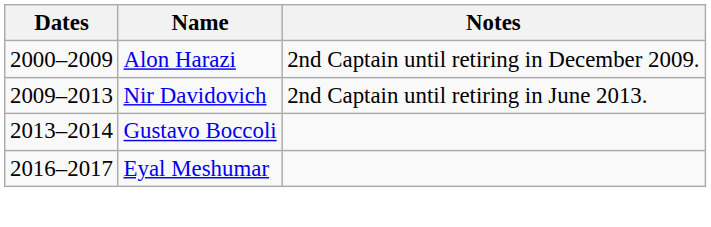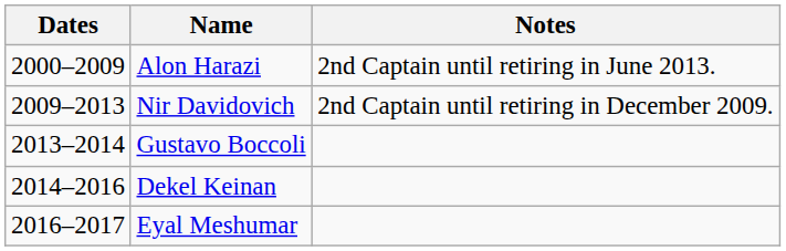Alon Harazi | Notes: 2nd Captain until retiring in December 2009. -> 2nd Captain until retiring in June 2013.
Nir Davidovich | Notes: 2nd Captain until retiring in June 2013. -> 2nd Captain until retiring in December 2009.
+ row: 2014–2016 | Dekel Keinan
